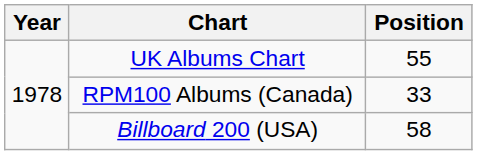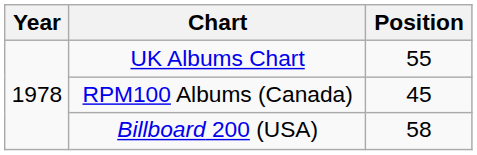RPM100 Albums (Canada) | Position: 33 -> 45
